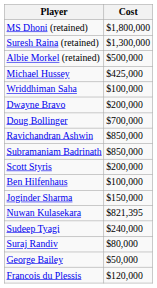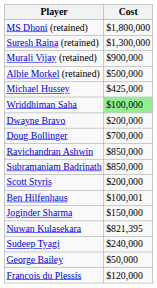+ row: Murali Vijay (retained) | $900,000
Wriddhiman Saha | Cost: no background -> lightgreen background
Ben Hilfenhaus | Cost: $100,000 -> $100,001
- row: Suraj Randiv | $80,000
